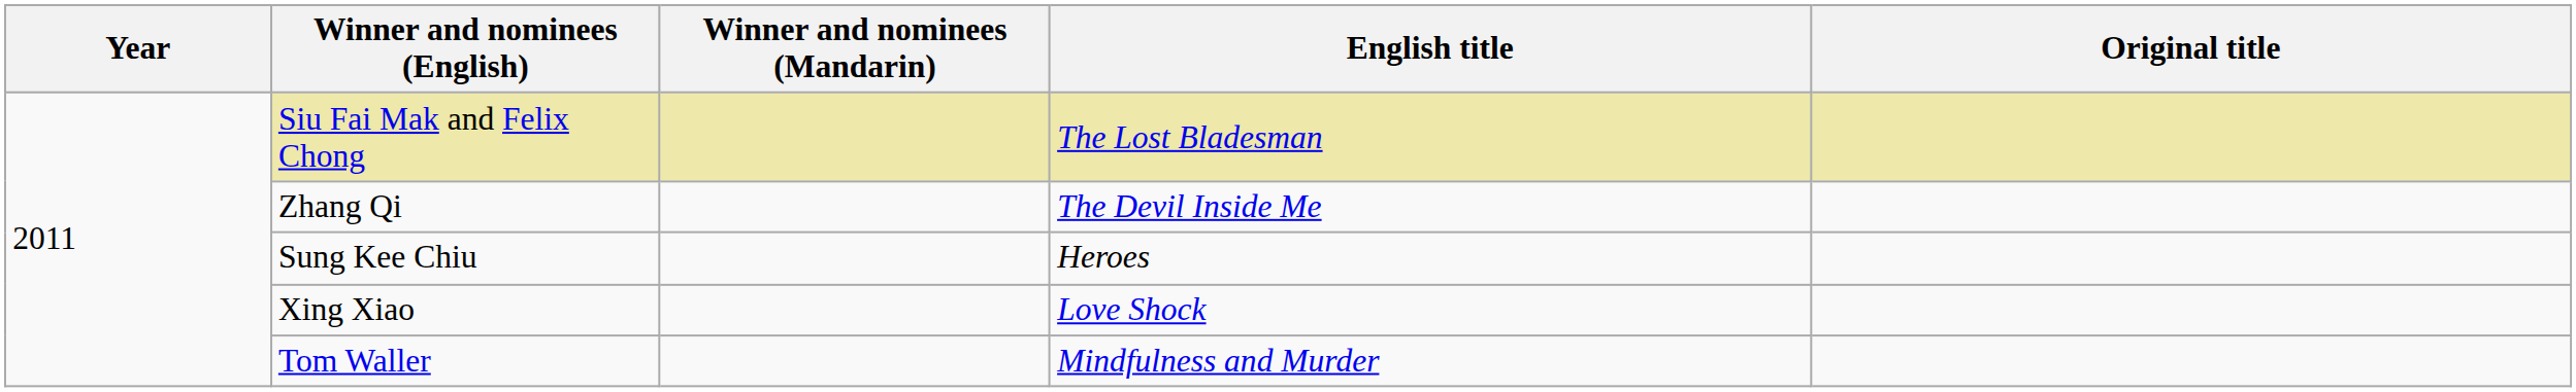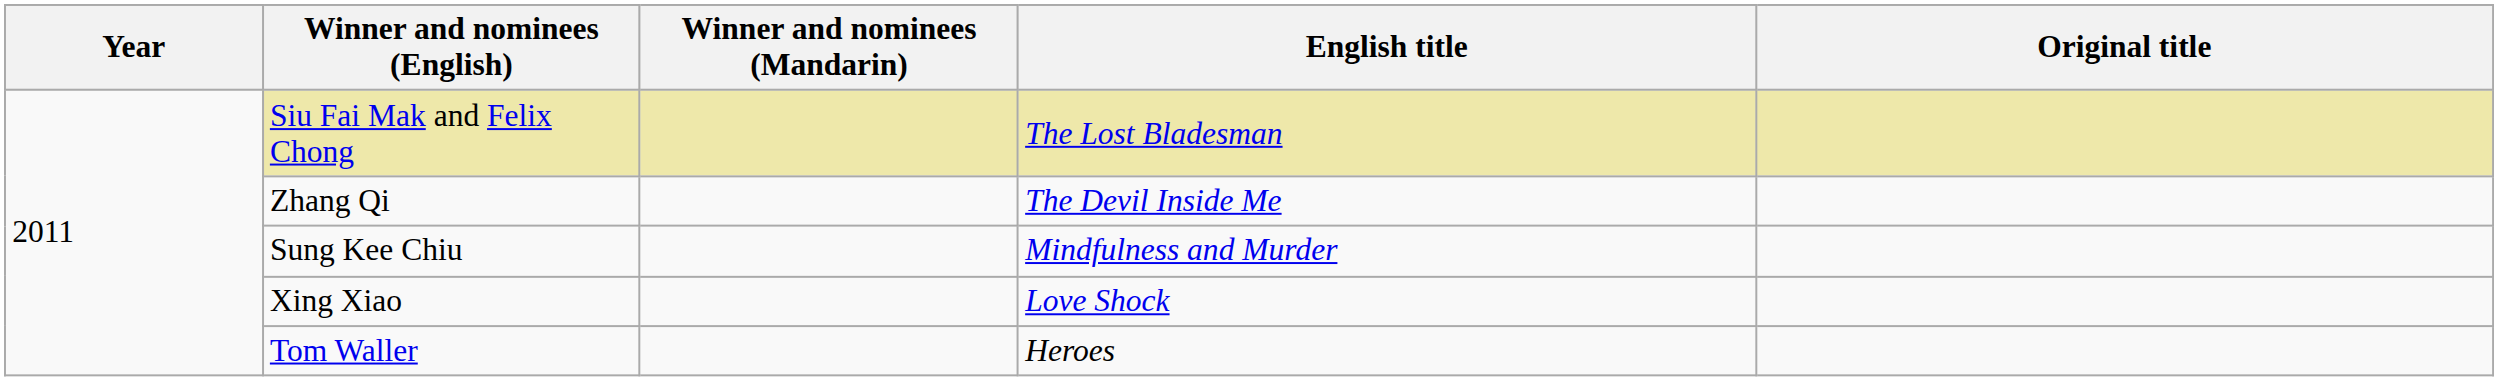Sung Kee Chiu | English title: Heroes -> Mindfulness and Murder
Tom Waller | English title: Mindfulness and Murder -> Heroes
